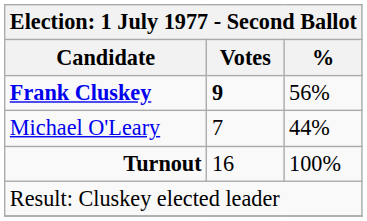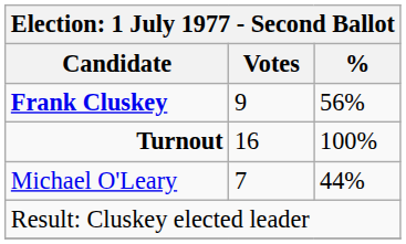Frank Cluskey | Votes: bold -> normal
rows swapped: Michael O'Leary <-> Turnout
